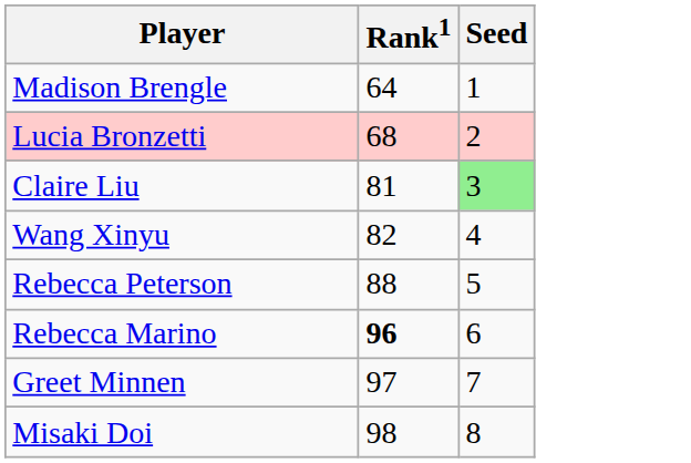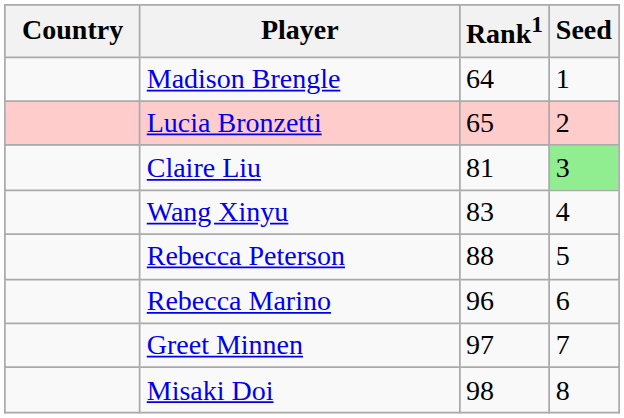+ column: Country
Lucia Bronzetti | Rank1: 68 -> 65
Wang Xinyu | Rank1: 82 -> 83
Rebecca Marino | Rank1: bold -> normal
